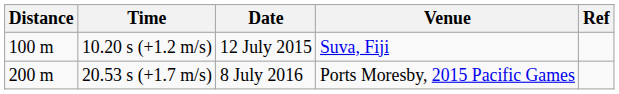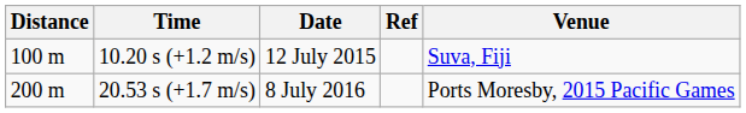columns swapped: Venue <-> Ref
